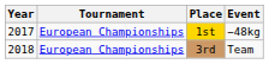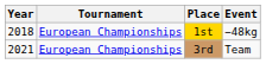1st | Year: 2017 -> 2018
3rd | Year: 2018 -> 2021
